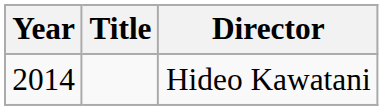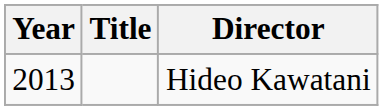Hideo Kawatani | Year: 2014 -> 2013
